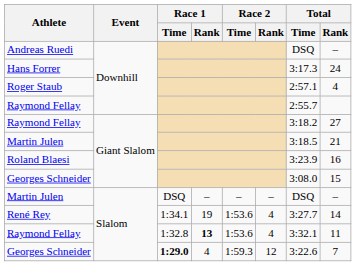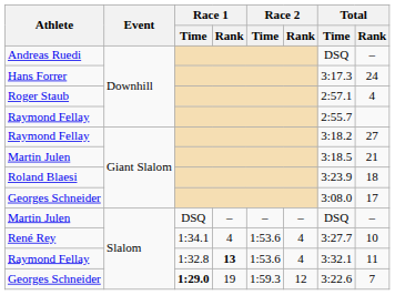Roland Blaesi | Total / Rank: 16 -> 18
Georges Schneider / Giant Slalom | Total / Rank: 15 -> 17
René Rey | Race 1 / Rank: 19 -> 4
René Rey | Total / Rank: 14 -> 10
Georges Schneider / Slalom | Race 1 / Rank: 4 -> 19
